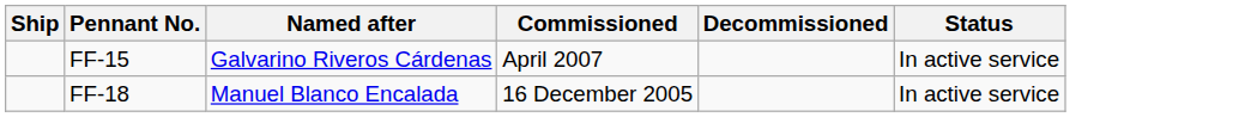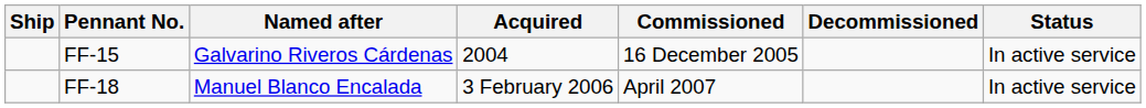+ column: Acquired | 2004 | 3 February 2006
FF-15 | Commissioned: April 2007 -> 16 December 2005
FF-18 | Commissioned: 16 December 2005 -> April 2007
